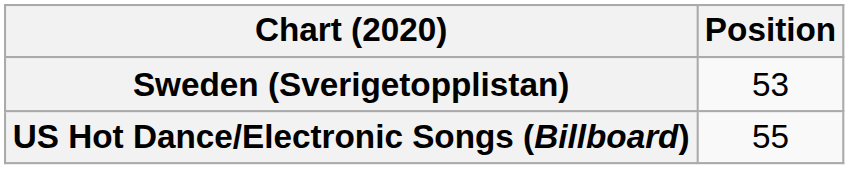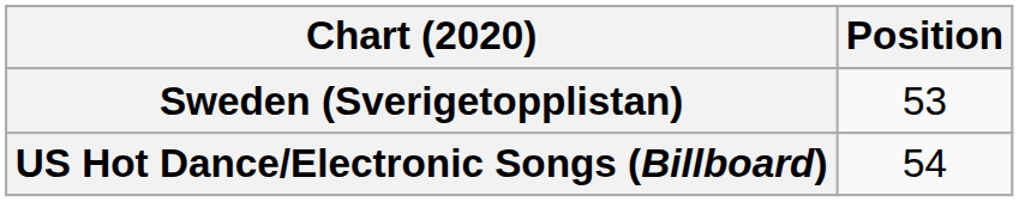US Hot Dance/Electronic Songs (Billboard) | Position: 55 -> 54
